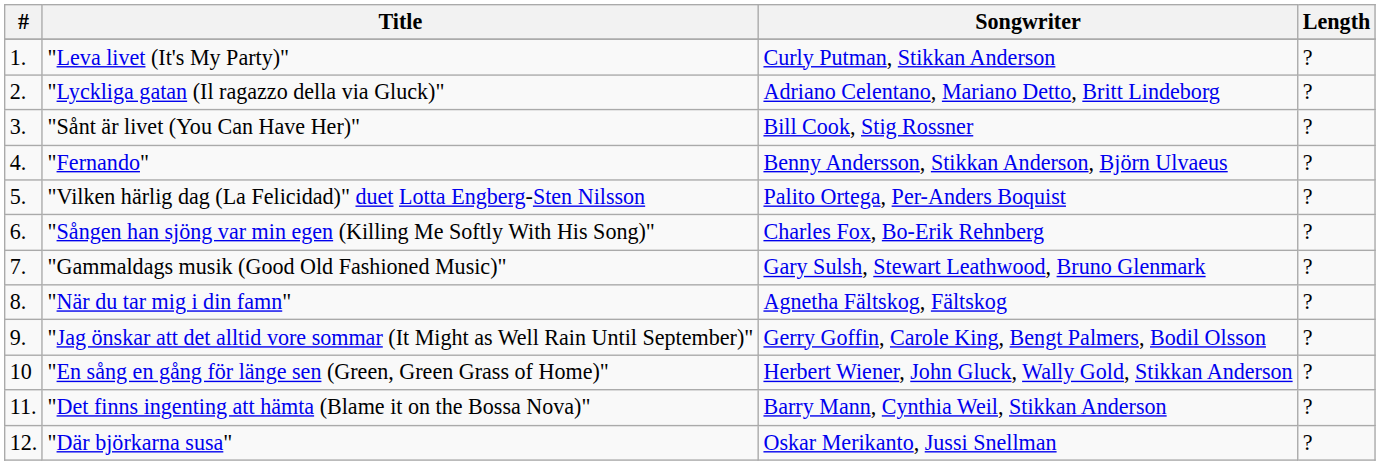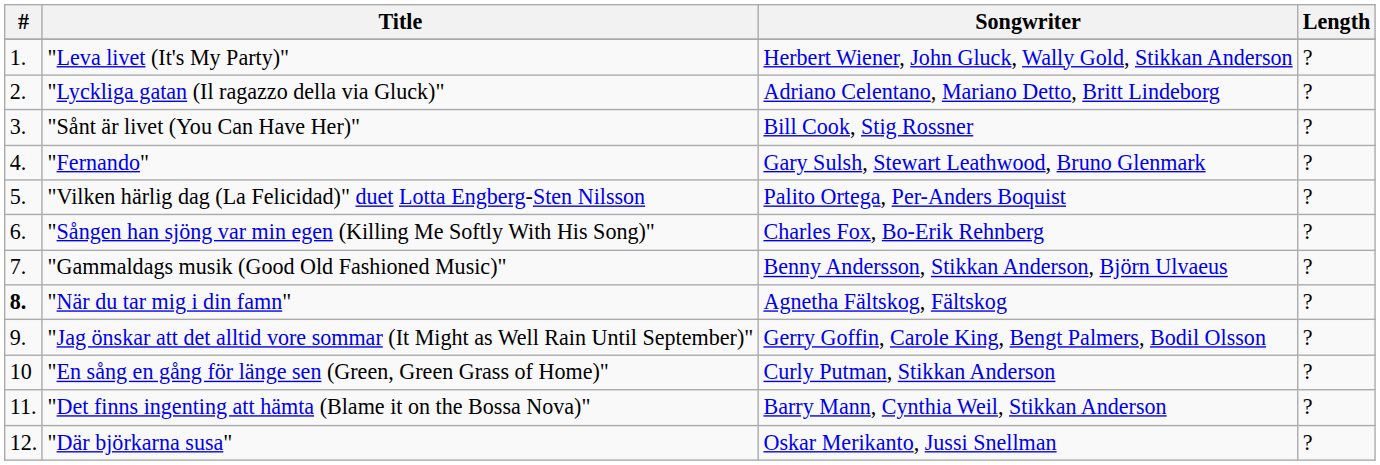"Leva livet (It's My Party)" | Songwriter: Curly Putman, Stikkan Anderson -> Herbert Wiener, John Gluck, Wally Gold, Stikkan Anderson
"Fernando" | Songwriter: Benny Andersson, Stikkan Anderson, Björn Ulvaeus -> Gary Sulsh, Stewart Leathwood, Bruno Glenmark
"Gammaldags musik (Good Old Fashioned Music)" | Songwriter: Gary Sulsh, Stewart Leathwood, Bruno Glenmark -> Benny Andersson, Stikkan Anderson, Björn Ulvaeus
"När du tar mig i din famn" | #: normal -> bold
"En sång en gång för länge sen (Green, Green Grass of Home)" | Songwriter: Herbert Wiener, John Gluck, Wally Gold, Stikkan Anderson -> Curly Putman, Stikkan Anderson
